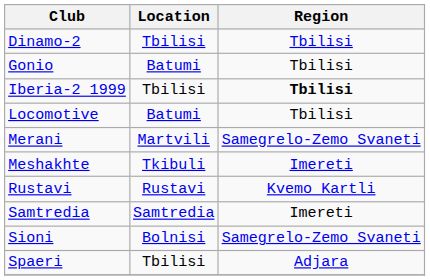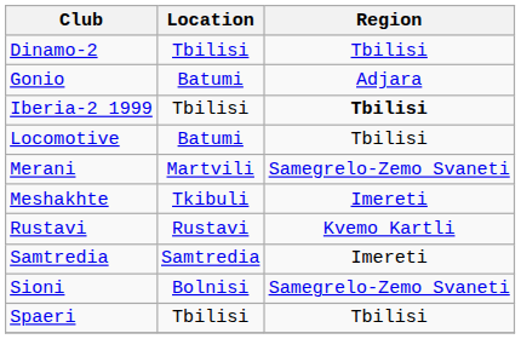Gonio | Region: Tbilisi -> Adjara
Spaeri | Region: Adjara -> Tbilisi
